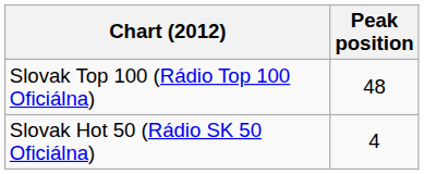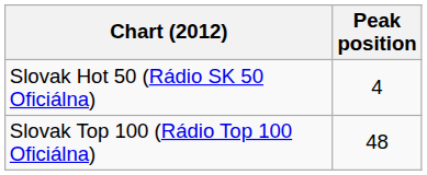rows swapped: Slovak Top 100 (Rádio Top 100 Oficiálna) <-> Slovak Hot 50 (Rádio SK 50 Oficiálna)
